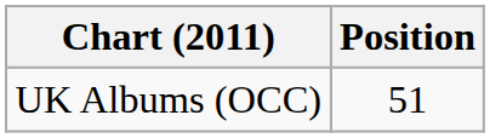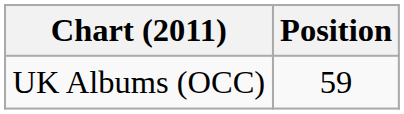UK Albums (OCC) | Position: 51 -> 59
